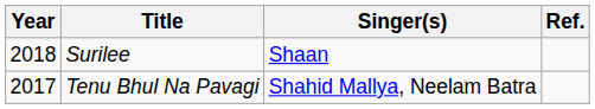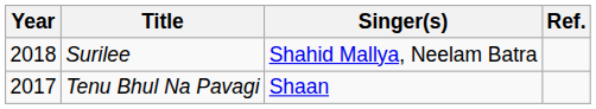Surilee | Singer(s): Shaan -> Shahid Mallya, Neelam Batra
Tenu Bhul Na Pavagi | Singer(s): Shahid Mallya, Neelam Batra -> Shaan
